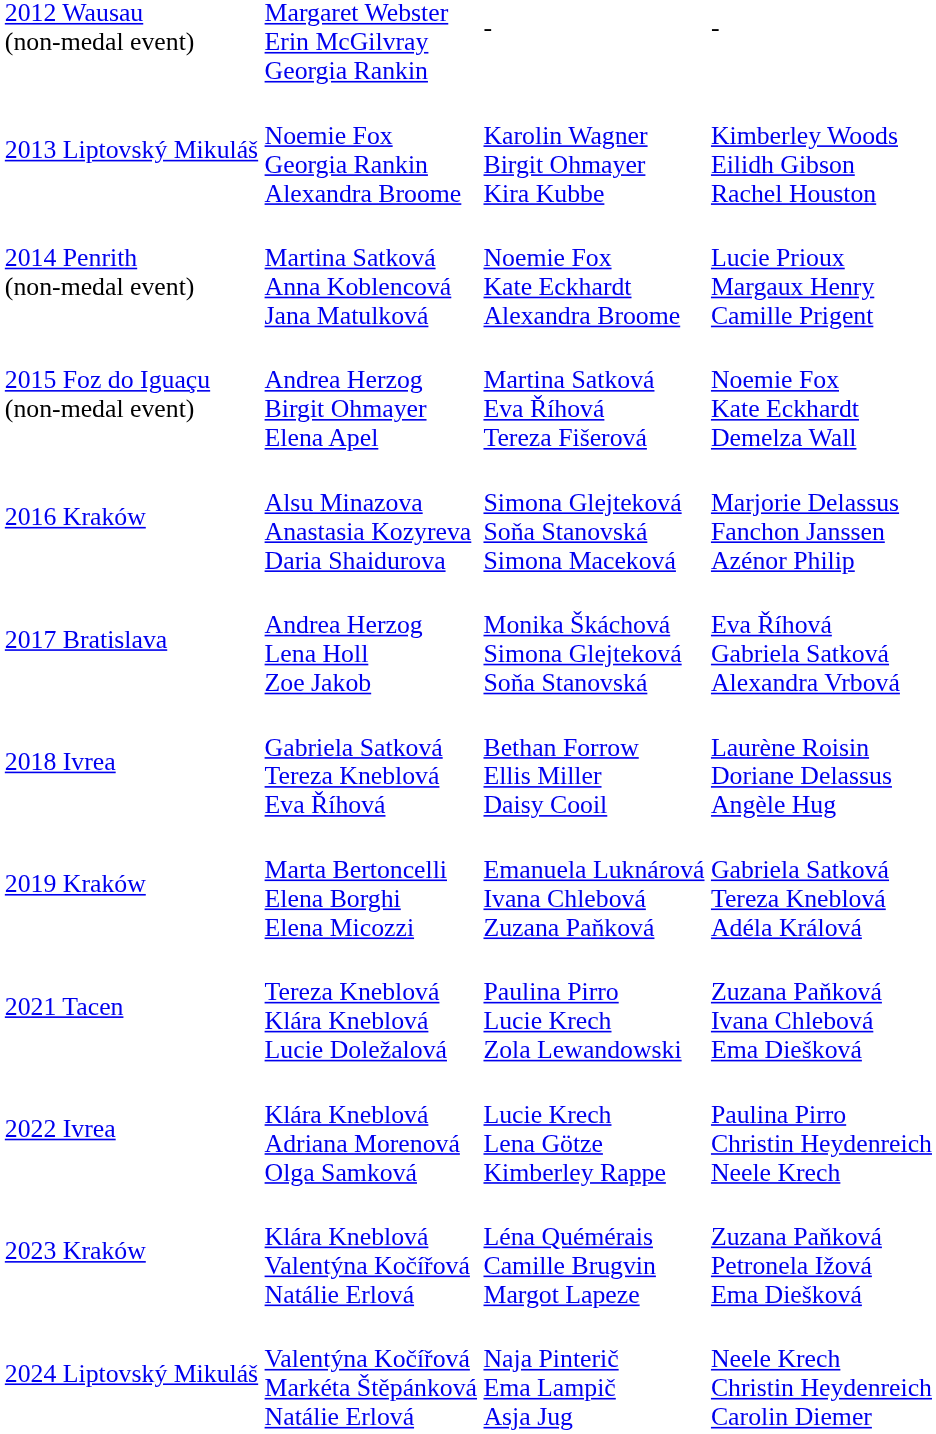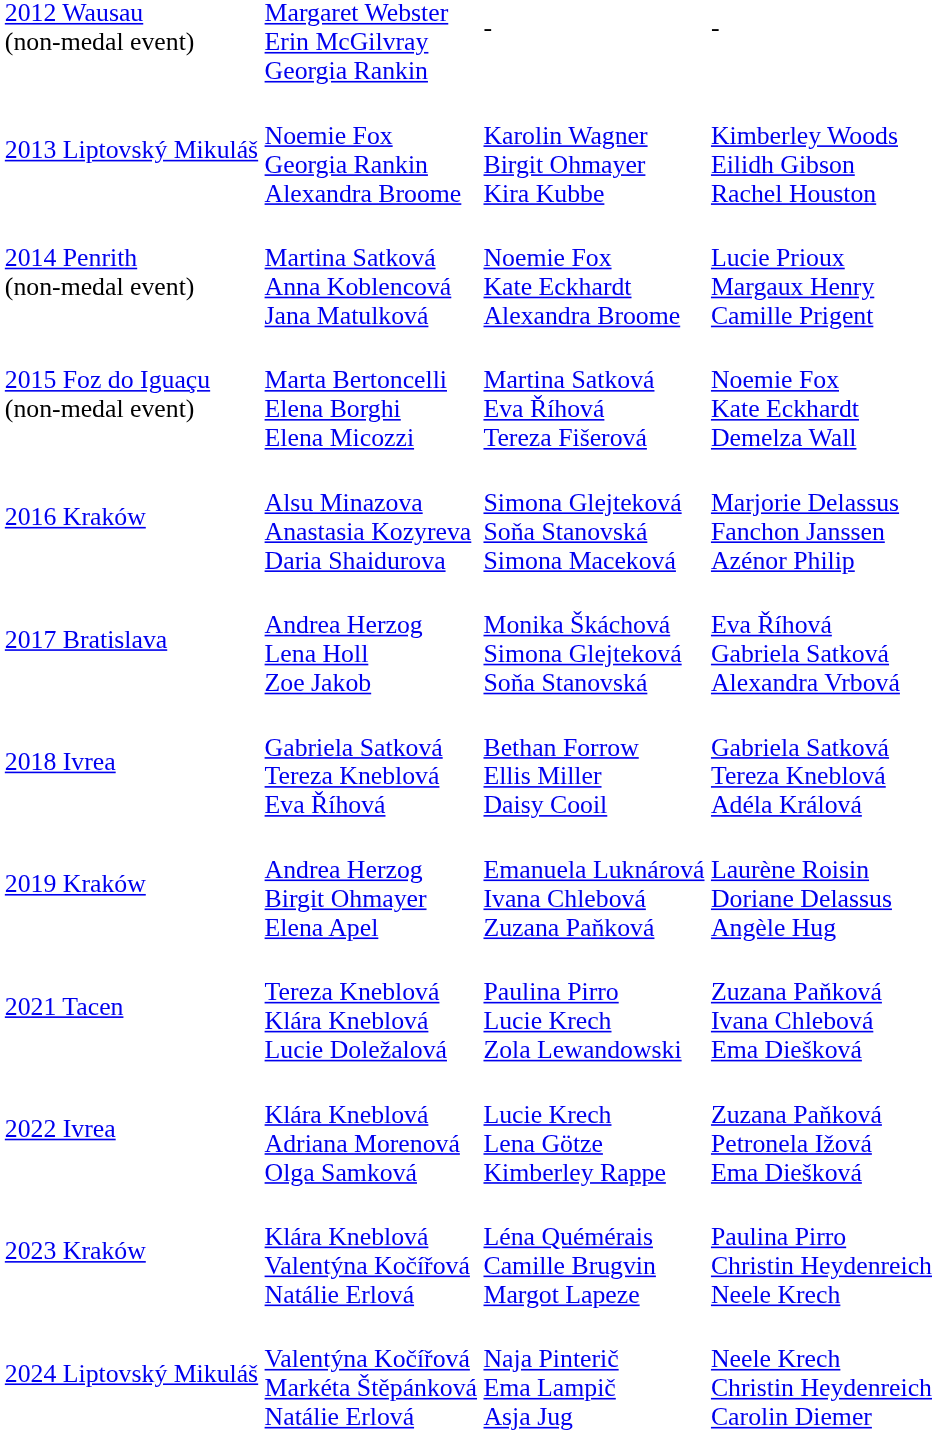2015 Foz do Iguaçu (non-medal event) | column 2: Andrea Herzog Birgit Ohmayer Elena Apel -> Marta Bertoncelli Elena Borghi Elena Micozzi
2018 Ivrea | column 4: Laurène Roisin Doriane Delassus Angèle Hug -> Gabriela Satková Tereza Kneblová Adéla Králová
2019 Kraków | column 2: Marta Bertoncelli Elena Borghi Elena Micozzi -> Andrea Herzog Birgit Ohmayer Elena Apel
2019 Kraków | column 4: Gabriela Satková Tereza Kneblová Adéla Králová -> Laurène Roisin Doriane Delassus Angèle Hug
2022 Ivrea | column 4: Paulina Pirro Christin Heydenreich Neele Krech -> Zuzana Paňková Petronela Ižová Ema Diešková
2023 Kraków | column 4: Zuzana Paňková Petronela Ižová Ema Diešková -> Paulina Pirro Christin Heydenreich Neele Krech
